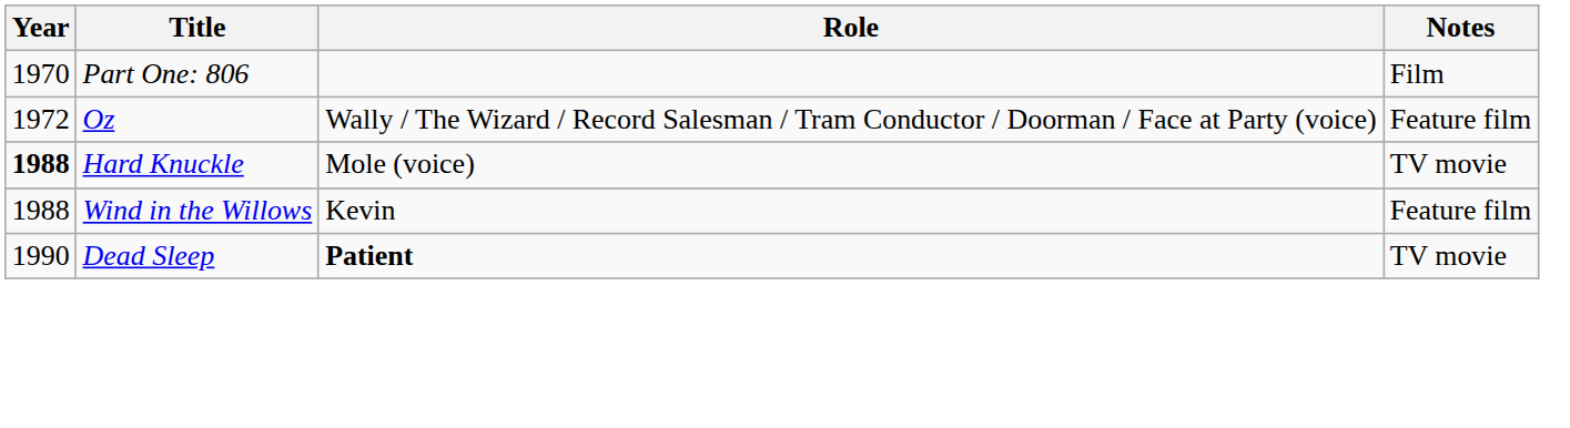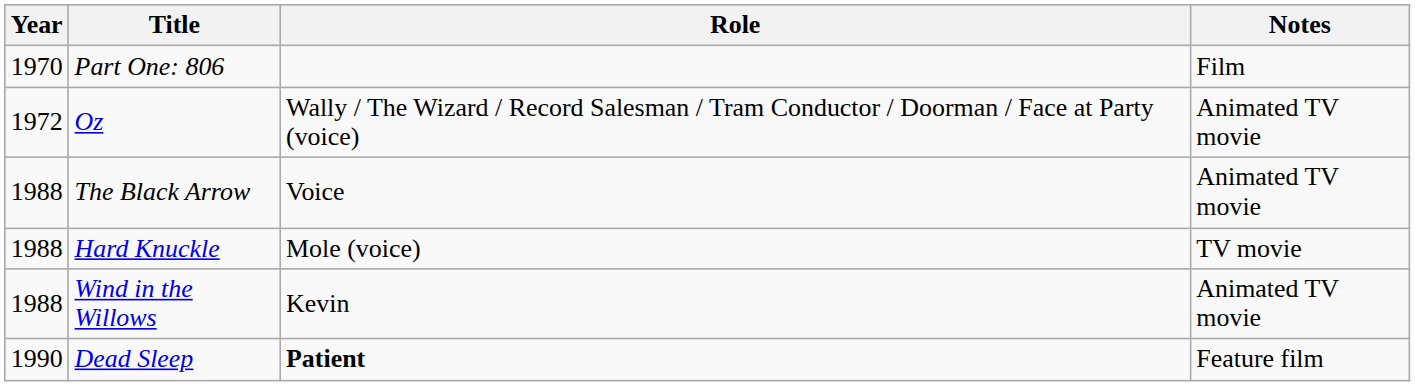Oz | Notes: Feature film -> Animated TV movie
+ row: 1988 | The Black Arrow | Voice | Animated TV movie
Hard Knuckle | Year: bold -> normal
Wind in the Willows | Notes: Feature film -> Animated TV movie
Dead Sleep | Notes: TV movie -> Feature film
